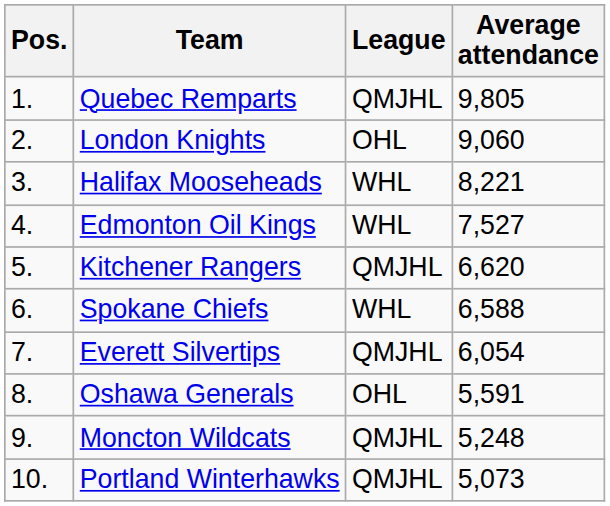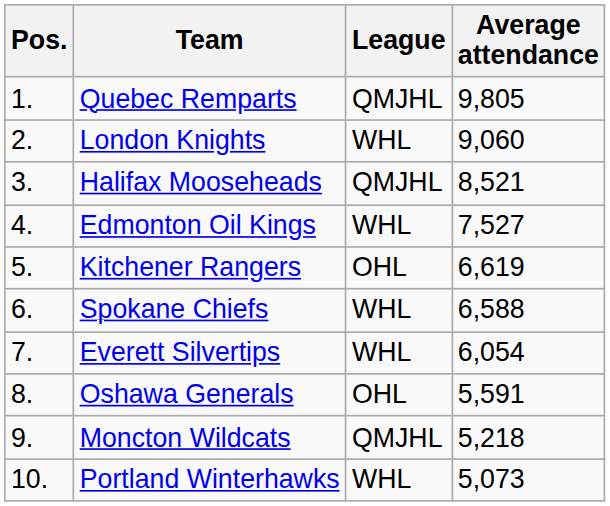London Knights | League: OHL -> WHL
Halifax Mooseheads | League: WHL -> QMJHL
Halifax Mooseheads | Average attendance: 8,221 -> 8,521
Kitchener Rangers | League: QMJHL -> OHL
Kitchener Rangers | Average attendance: 6,620 -> 6,619
Everett Silvertips | League: QMJHL -> WHL
Moncton Wildcats | Average attendance: 5,248 -> 5,218
Portland Winterhawks | League: QMJHL -> WHL
